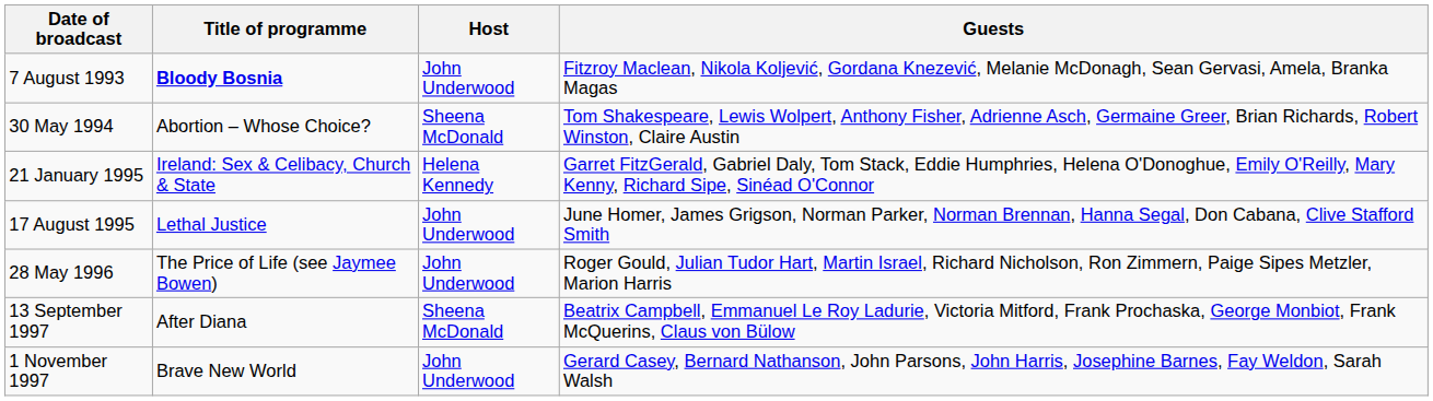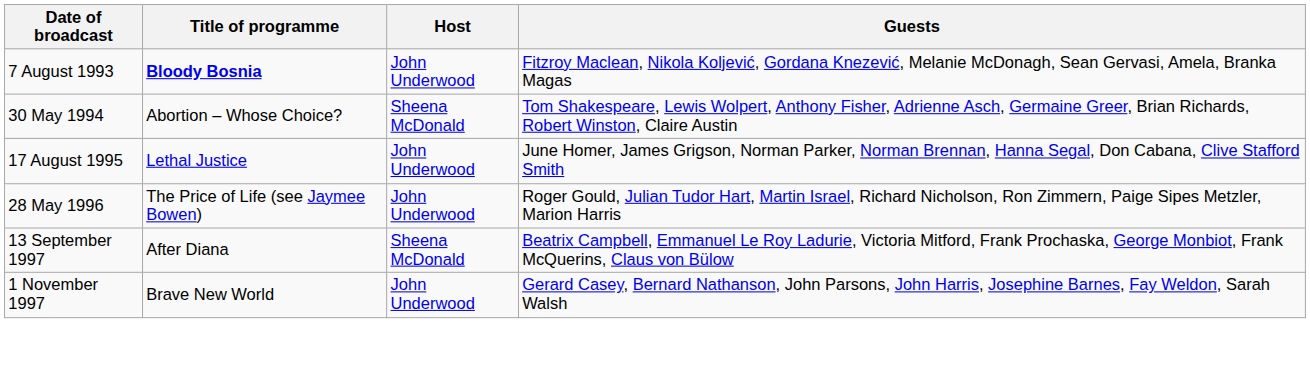- row: 21 January 1995 | Ireland: Sex & Celibacy, Church & State | Helena Kennedy | Garret FitzGerald, Gabriel Daly, Tom Stack, Eddie Humphries, Helena O'Donoghue, Emily O'Reilly, Mary Kenny, Richard Sipe, Sinéad O'Connor
